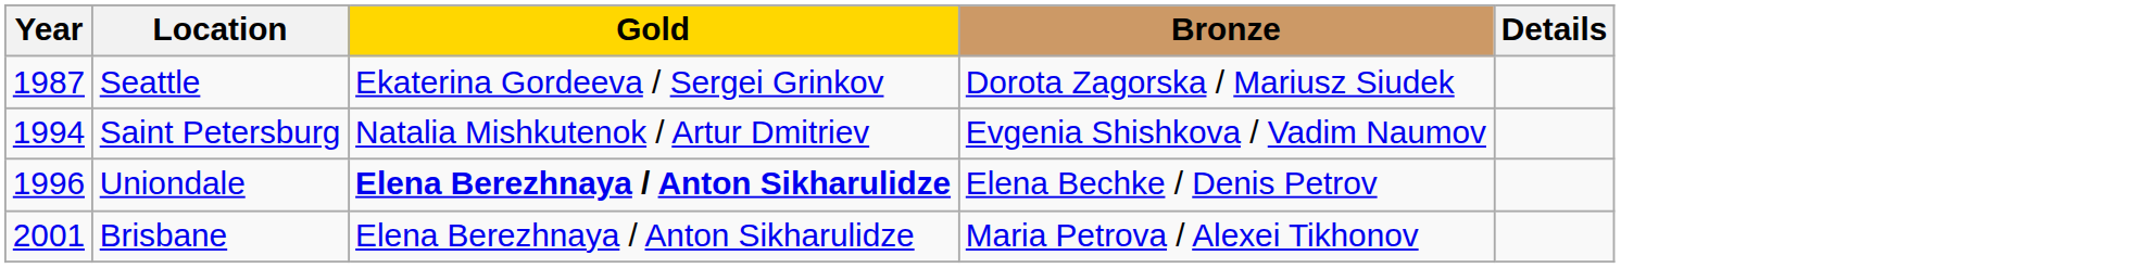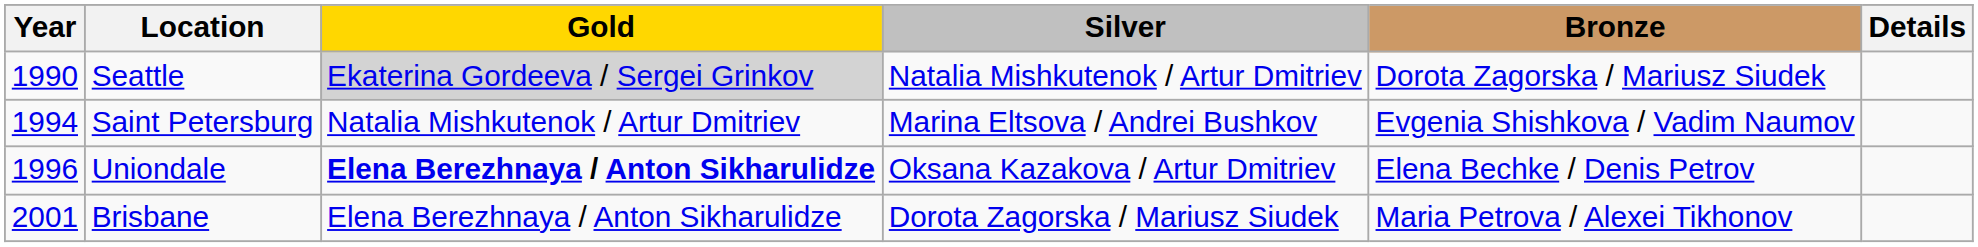+ column: Silver | Natalia Mishkutenok / Artur Dmitriev | Marina Eltsova / Andrei Bushkov | Oksana Kazakova / Artur Dmitriev | Dorota Zagorska / Mariusz Siudek
Seattle | Year: 1987 -> 1990
Seattle | Gold: no background -> lightgrey background
